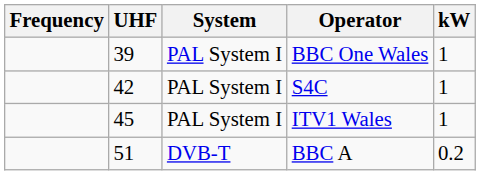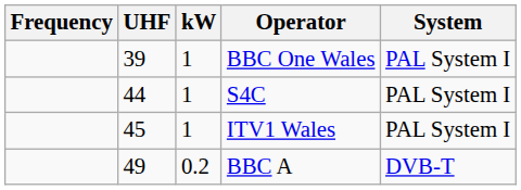columns swapped: kW <-> System
S4C | UHF: 42 -> 44
BBC A | UHF: 51 -> 49
